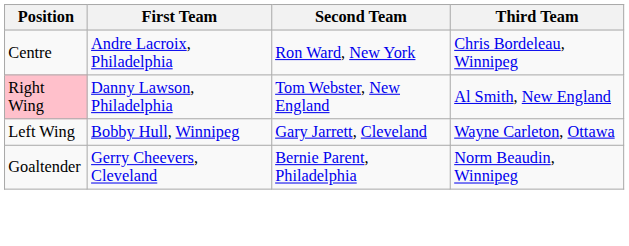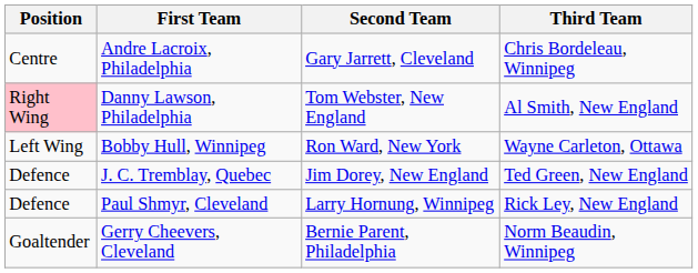Andre Lacroix, Philadelphia | Second Team: Ron Ward, New York -> Gary Jarrett, Cleveland
Bobby Hull, Winnipeg | Second Team: Gary Jarrett, Cleveland -> Ron Ward, New York
+ row: Defence | J. C. Tremblay, Quebec | Jim Dorey, New England | Ted Green, New England
+ row: Defence | Paul Shmyr, Cleveland | Larry Hornung, Winnipeg | Rick Ley, New England
